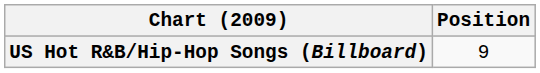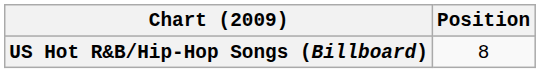US Hot R&B/Hip-Hop Songs (Billboard) | Position: 9 -> 8
